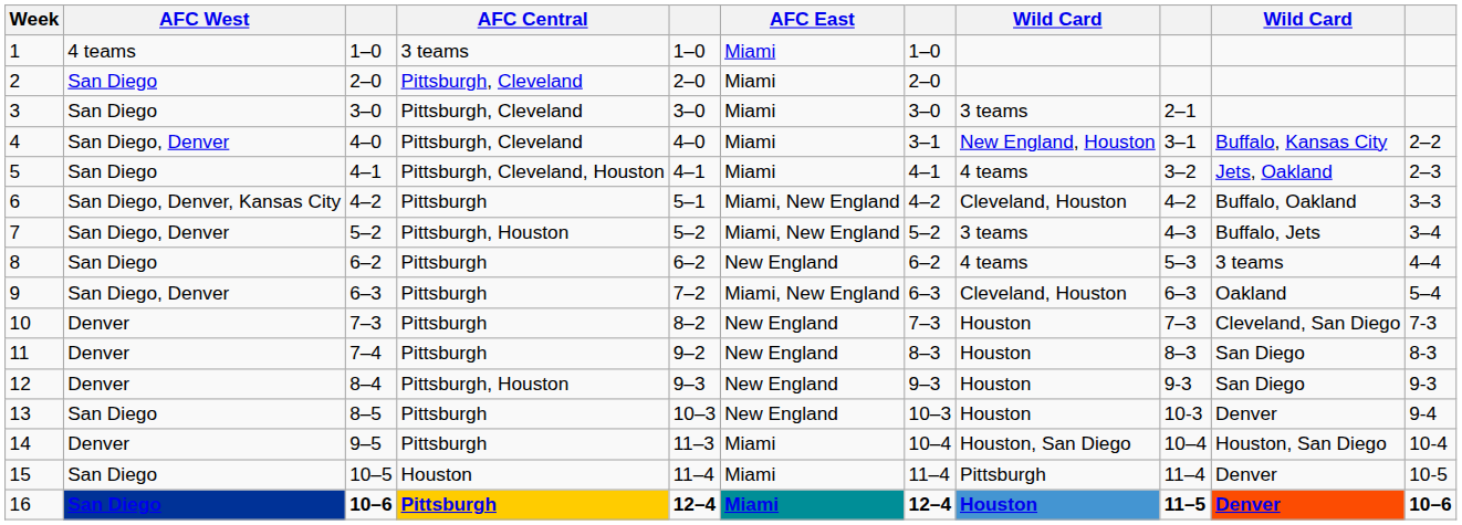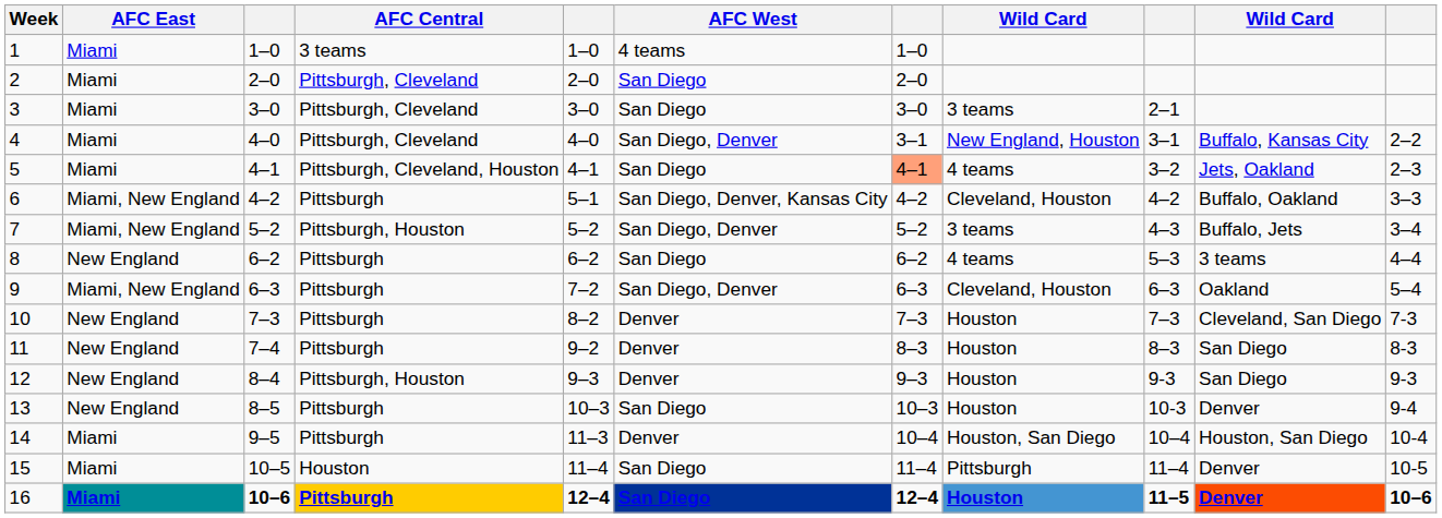columns swapped: AFC East <-> AFC West
5 | column 7: no background -> lightsalmon background
